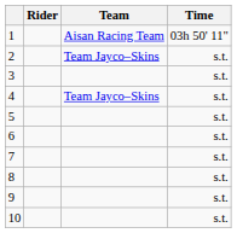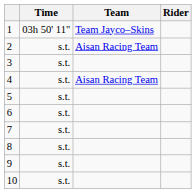columns swapped: Rider <-> Time
1 | Team: Aisan Racing Team -> Team Jayco–Skins
2 | Team: Team Jayco–Skins -> Aisan Racing Team
4 | Team: Team Jayco–Skins -> Aisan Racing Team
